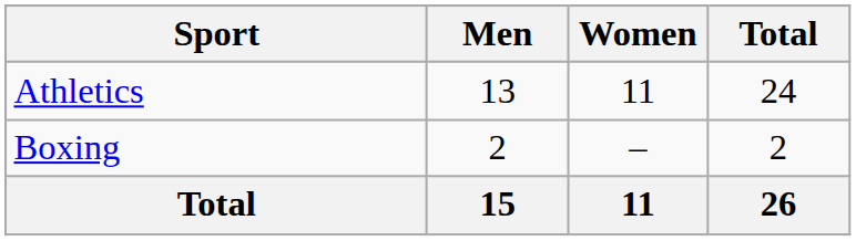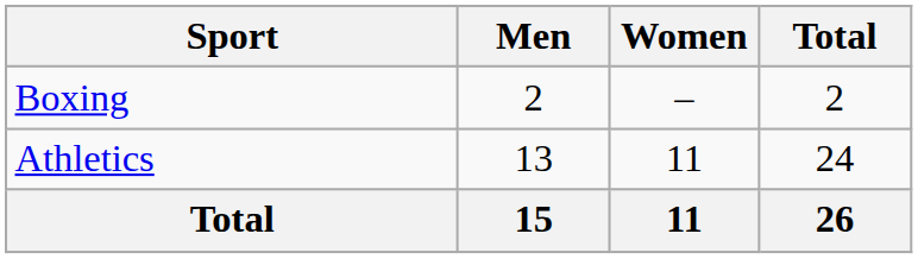rows swapped: Athletics <-> Boxing
